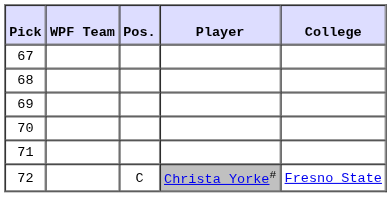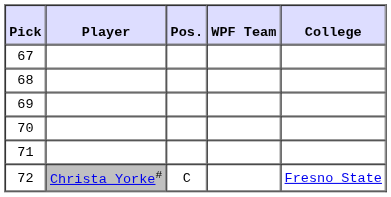columns swapped: Player <-> WPF Team
